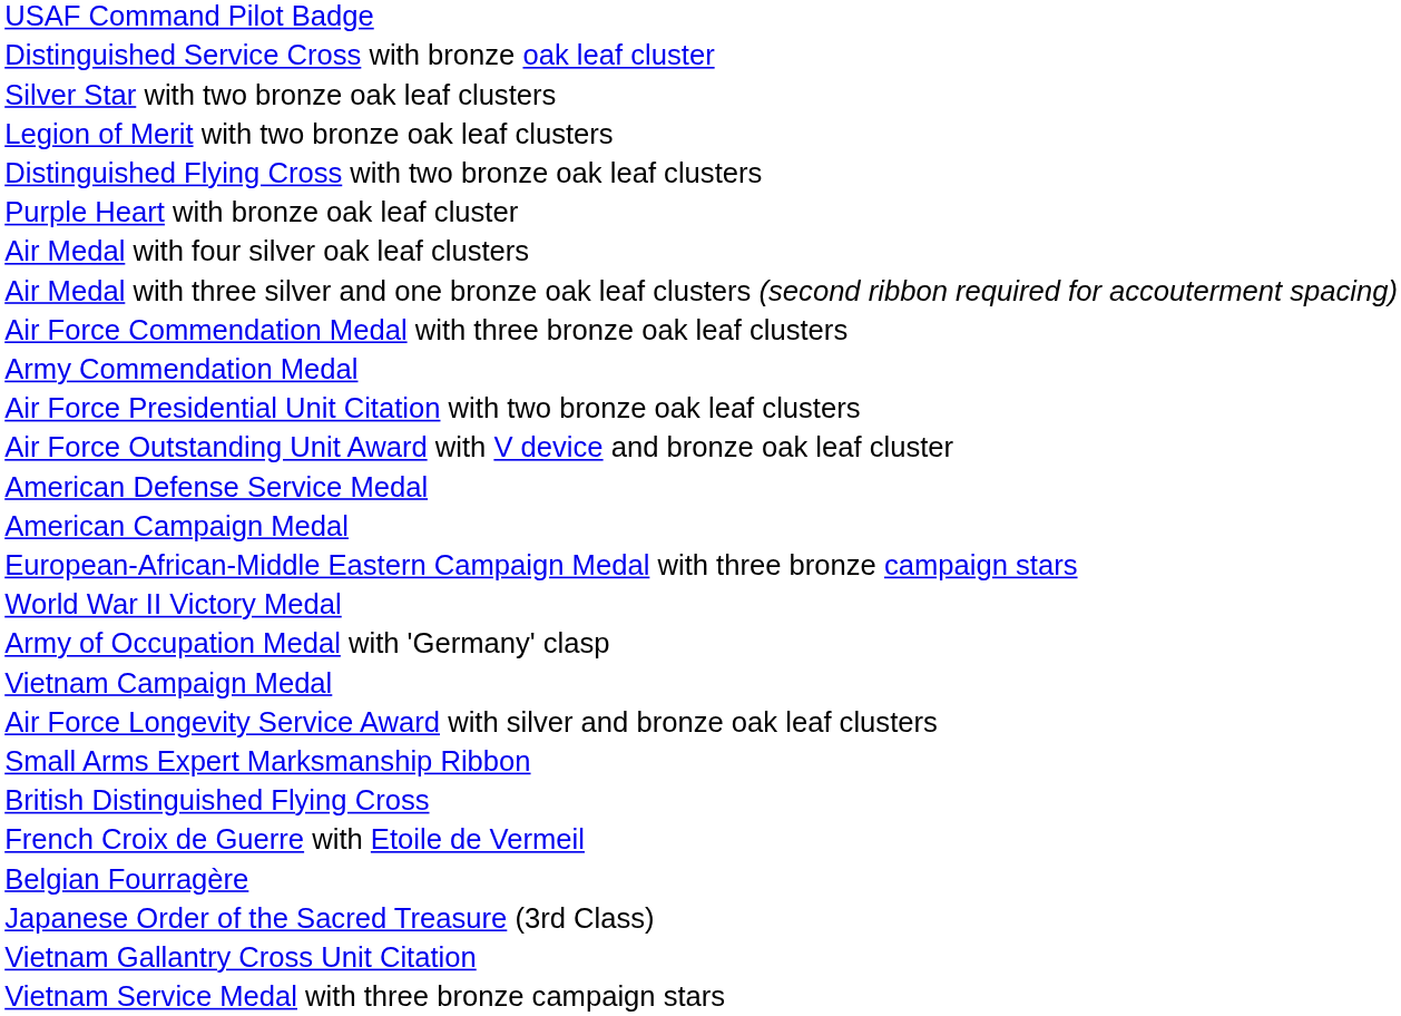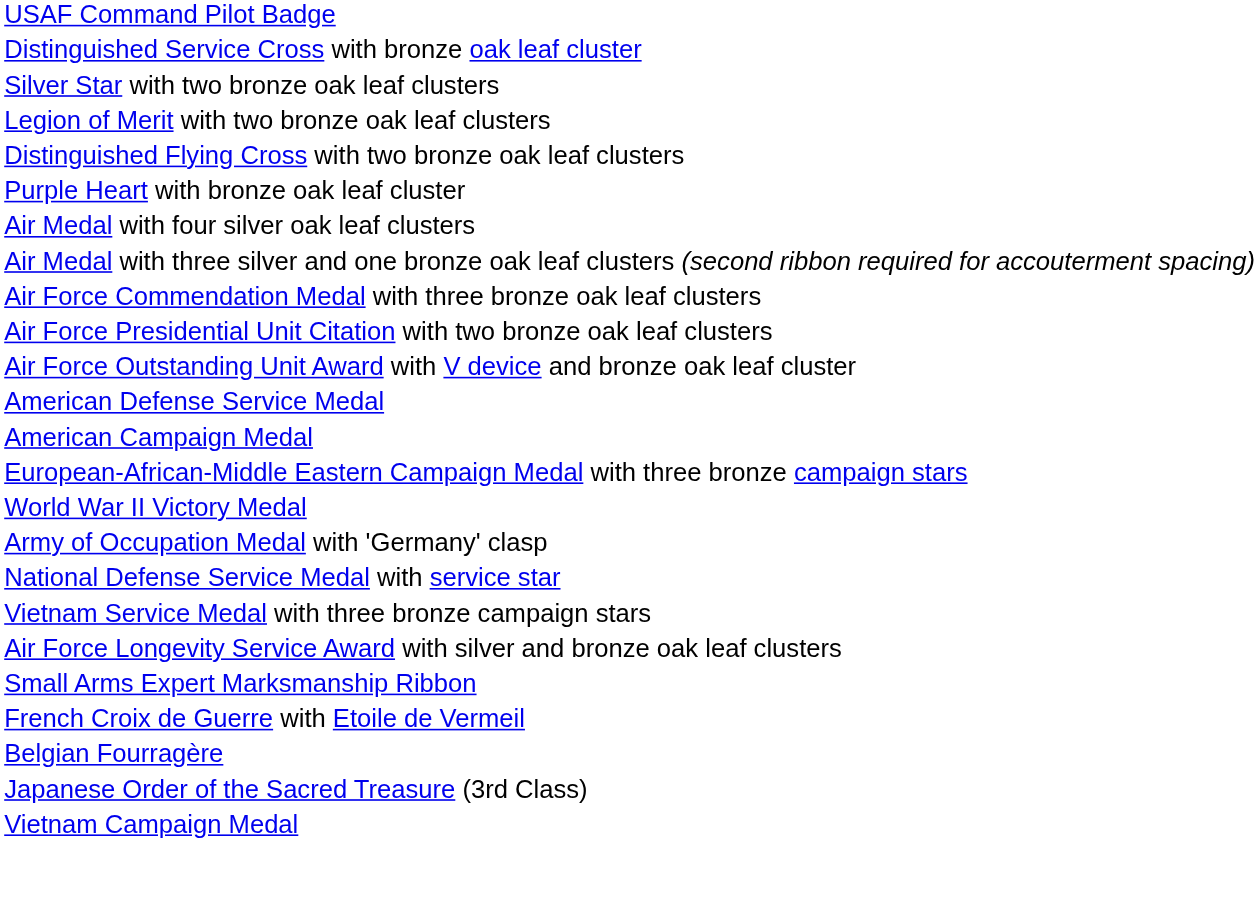- row: Army Commendation Medal
+ row: National Defense Service Medal with service star
rows swapped: Vietnam Service Medal with three bronze campaign stars <-> Vietnam Campaign Medal
- row: British Distinguished Flying Cross
- row: Vietnam Gallantry Cross Unit Citation
